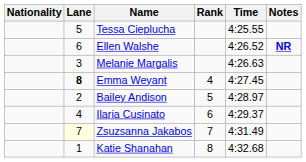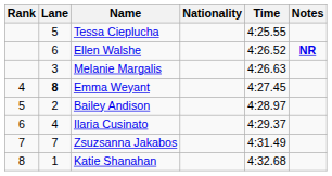columns swapped: Rank <-> Nationality
Zsuzsanna Jakabos | Lane: lightyellow background -> no background
